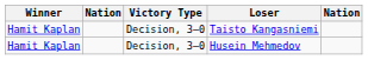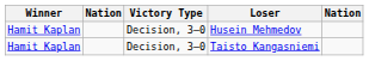rows swapped: Husein Mehmedov <-> Taisto Kangasniemi
